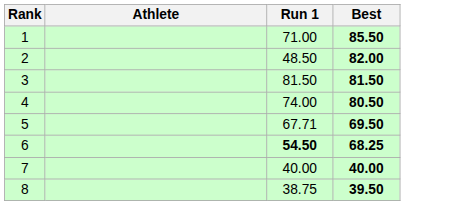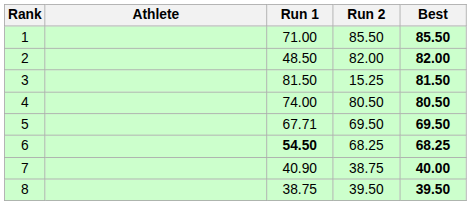+ column: Run 2 | 85.50 | 82.00 | 15.25 | 80.50 | 69.50 | 68.25 | 38.75 | 39.50
7 | Run 1: 40.00 -> 40.90
